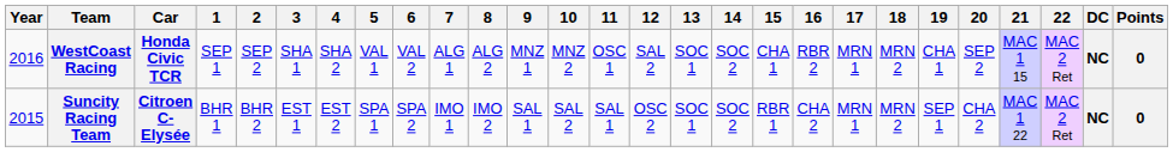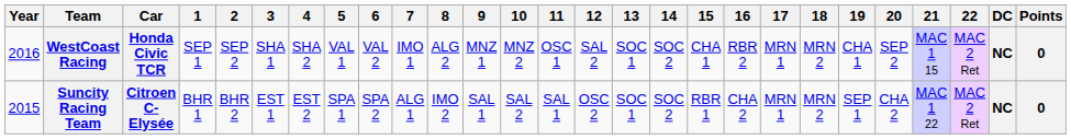WestCoast Racing | 7: ALG 1 -> IMO 1
Suncity Racing Team | 7: IMO 1 -> ALG 1
